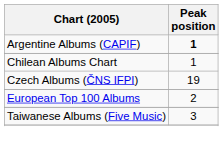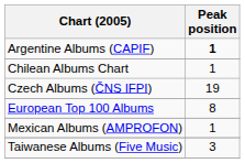European Top 100 Albums | Peak position: 2 -> 8
+ row: Mexican Albums (AMPROFON) | 1
